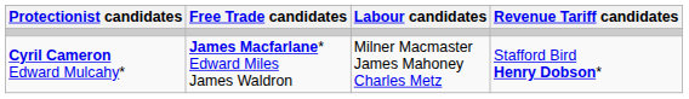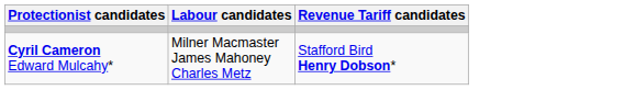- column: Free Trade candidates | James Macfarlane* Edward Miles James Waldron
